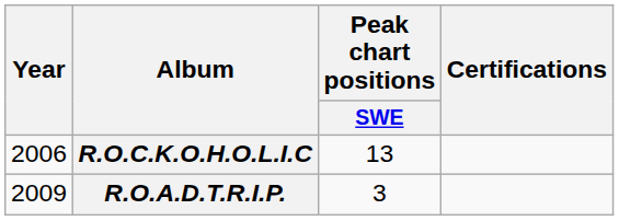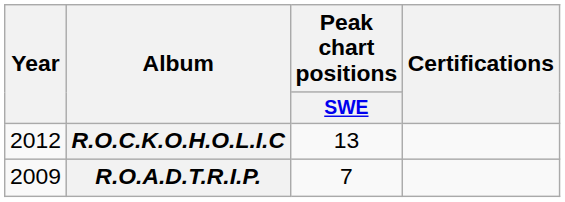R.O.C.K.O.H.O.L.I.C | Year: 2006 -> 2012
R.O.A.D.T.R.I.P. | Peak chart positions / SWE: 3 -> 7
